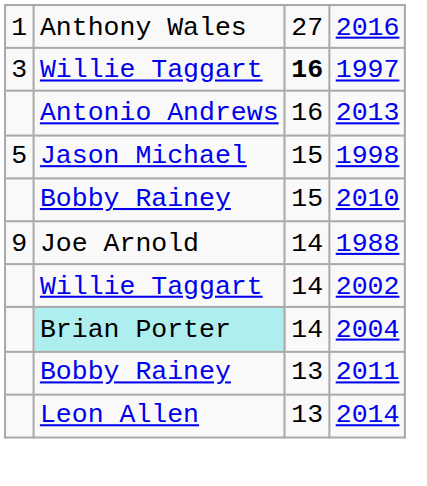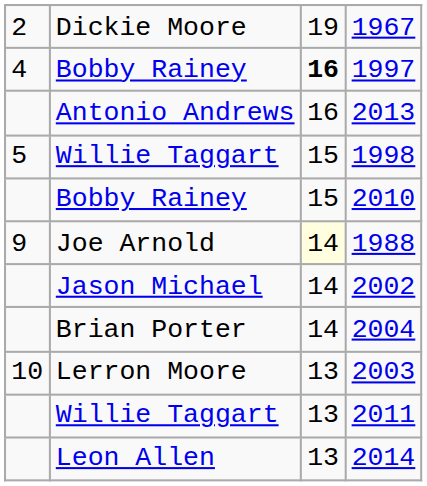- row: 1 | Anthony Wales | 27 | 2016
+ row: 2 | Dickie Moore | 19 | 1967
1997 | column 1: 3 -> 4
1997 | column 2: Willie Taggart -> Bobby Rainey
1998 | column 2: Jason Michael -> Willie Taggart
1988 | column 3: no background -> lightyellow background
2002 | column 2: Willie Taggart -> Jason Michael
2004 | column 2: paleturquoise background -> no background
+ row: 10 | Lerron Moore | 13 | 2003
2011 | column 2: Bobby Rainey -> Willie Taggart
